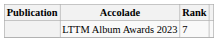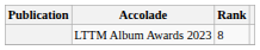LTTM Album Awards 2023 | Rank: 7 -> 8
